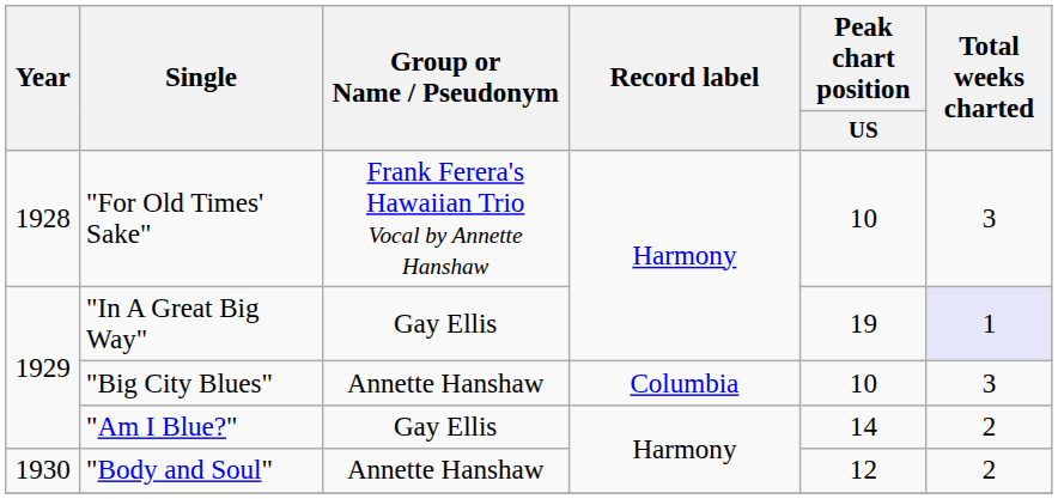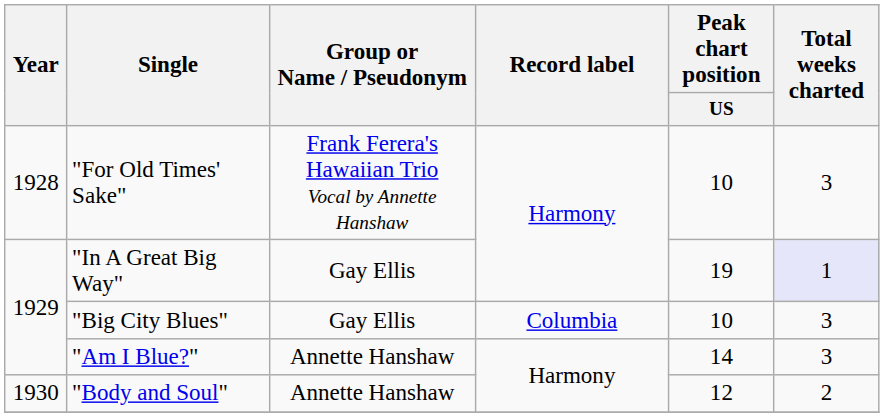"Big City Blues" | Group or Name / Pseudonym: Annette Hanshaw -> Gay Ellis
"Am I Blue?" | Group or Name / Pseudonym: Gay Ellis -> Annette Hanshaw
"Am I Blue?" | Total weeks charted: 2 -> 3
